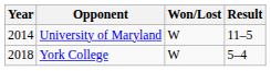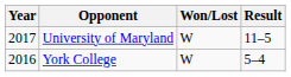University of Maryland | Year: 2014 -> 2017
York College | Year: 2018 -> 2016
